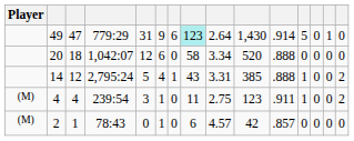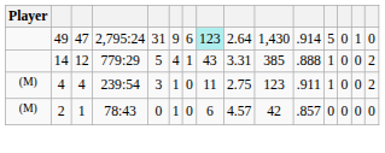49 | column 4: 779:29 -> 2,795:24
- row: 20 | 18 | 1,042:07 | 12 | 6 | 0 | 58 | 3.34 | 520 | .888 | 0 | 0 | 0 | 0
14 | column 4: 2,795:24 -> 779:29
